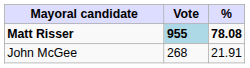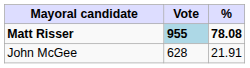John McGee | Vote: 268 -> 628
